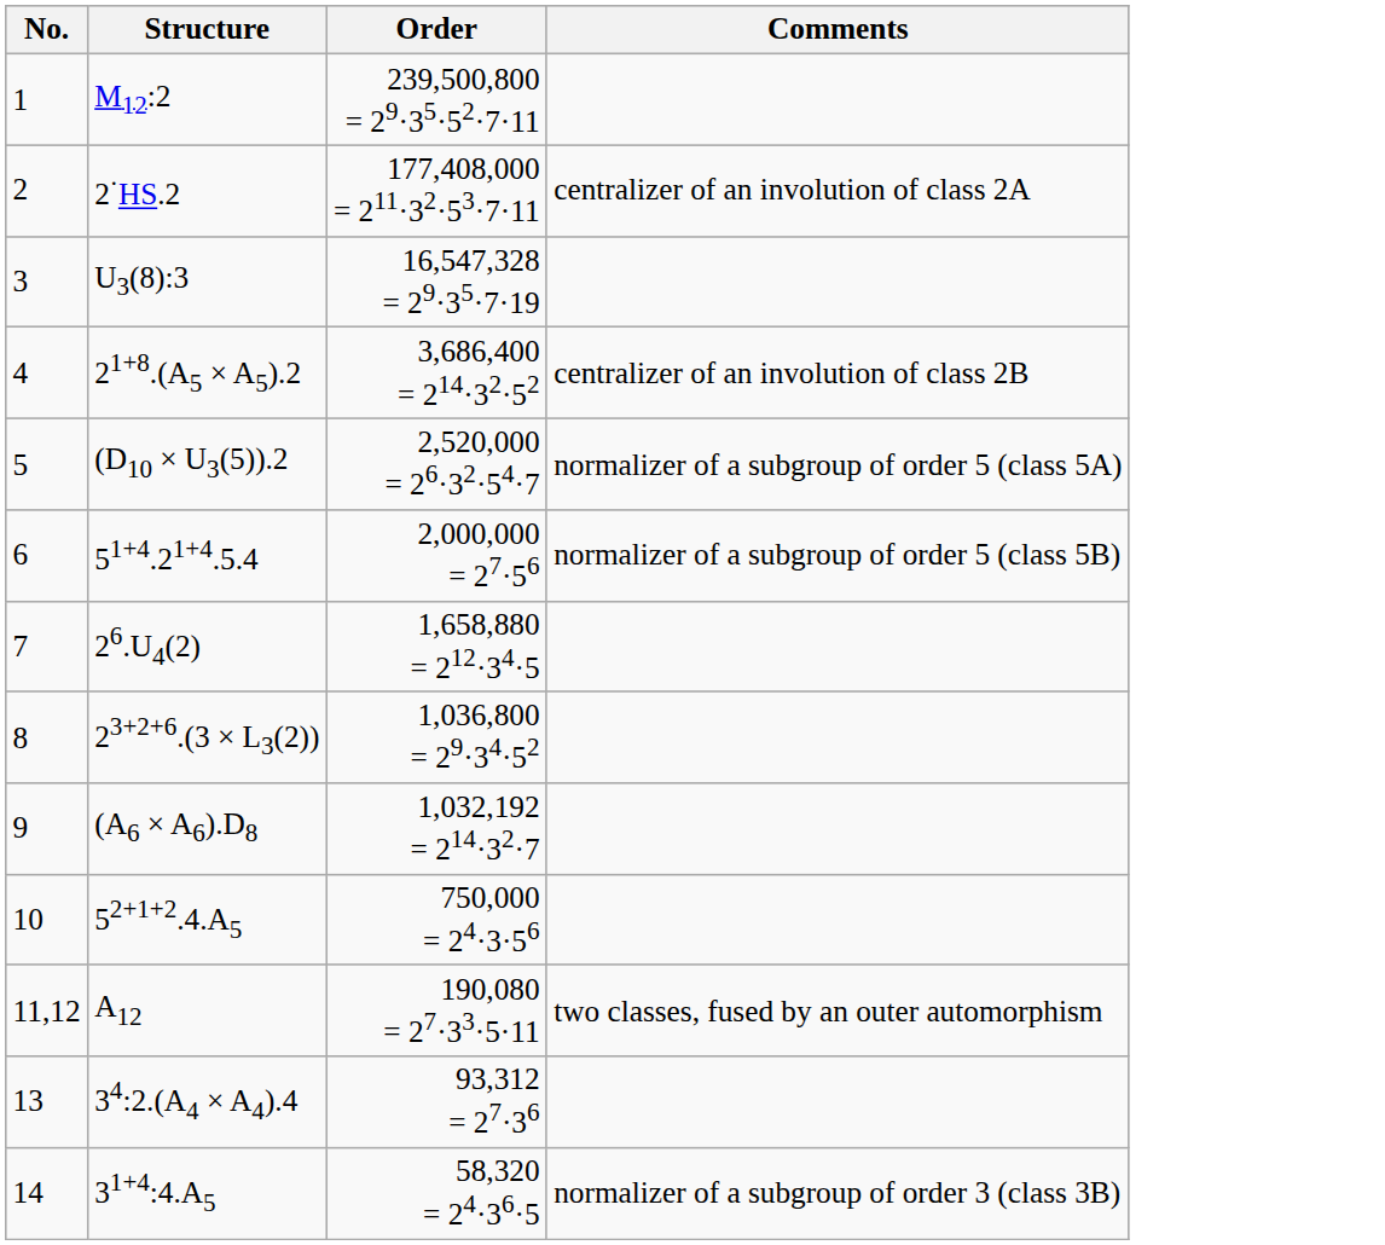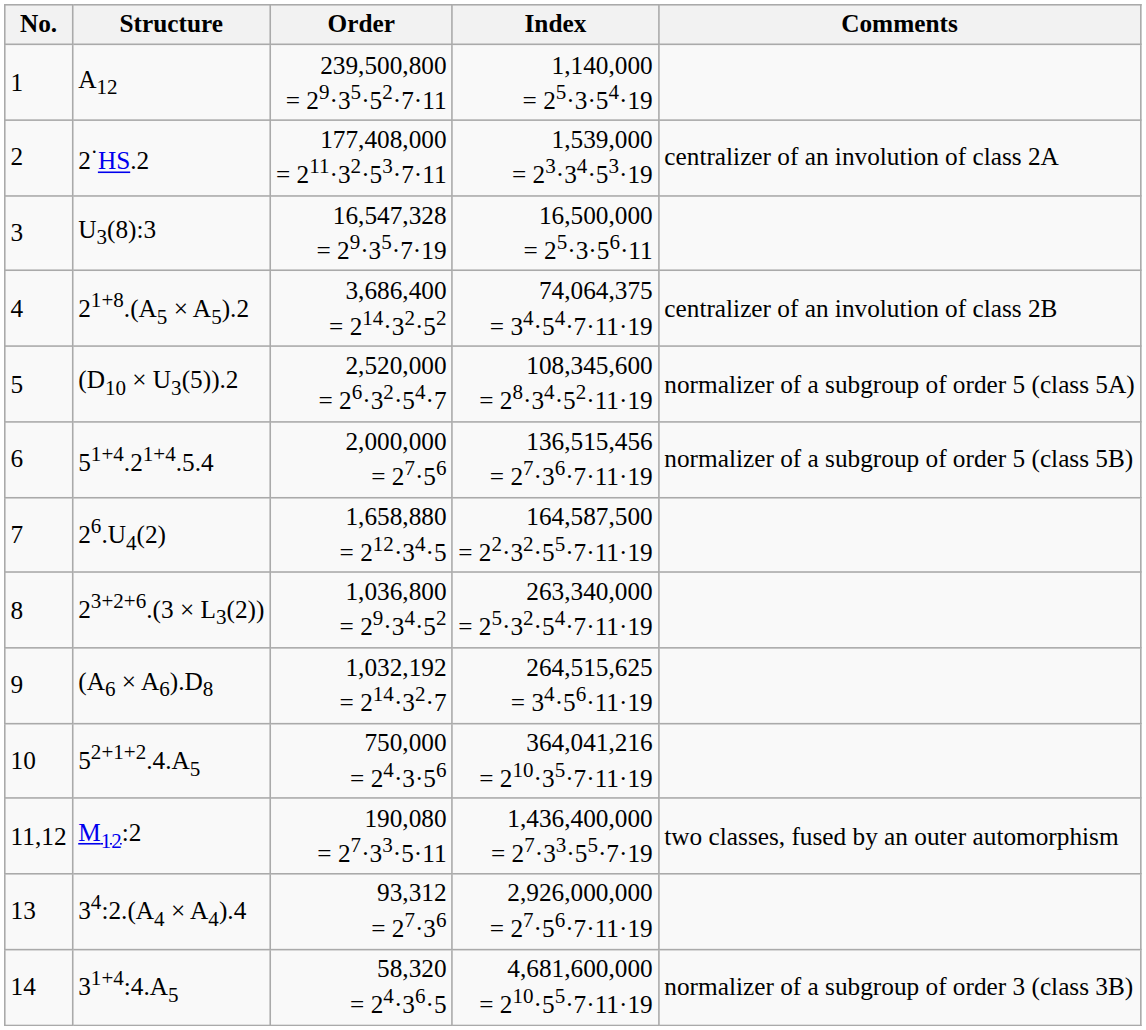+ column: Index | 1,140,000 = 25·3·54·19 | 1,539,000 = 23·34·53·19 | 16,500,000 = 25·3·56·11 | 74,064,375 = 34·54·7·11·19 | 108,345,600 = 28·34·52·11·19 | 136,515,456 = 27·36·7·11·19 | 164,587,500 = 22·32·55·7·11·19 | 263,340,000 = 25·32·54·7·11·19 | 264,515,625 = 34·56·11·19 | 364,041,216 = 210·35·7·11·19 | 1,436,400,000 = 27·33·55·7·19 | 2,926,000,000 = 27·56·7·11·19 | 4,681,600,000 = 210·55·7·11·19
1 | Structure: M12:2 -> A12
11,12 | Structure: A12 -> M12:2
